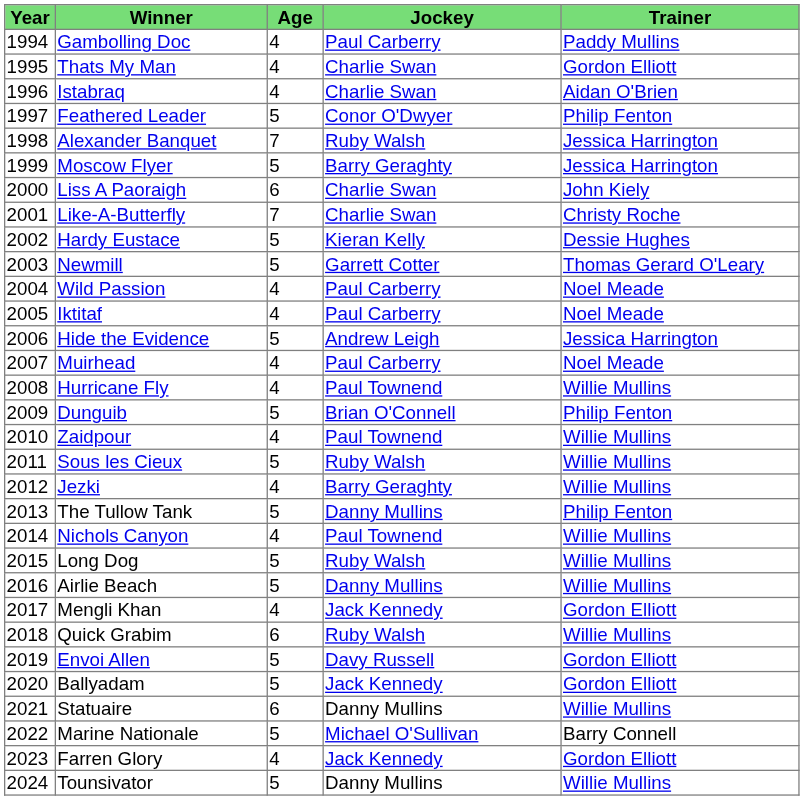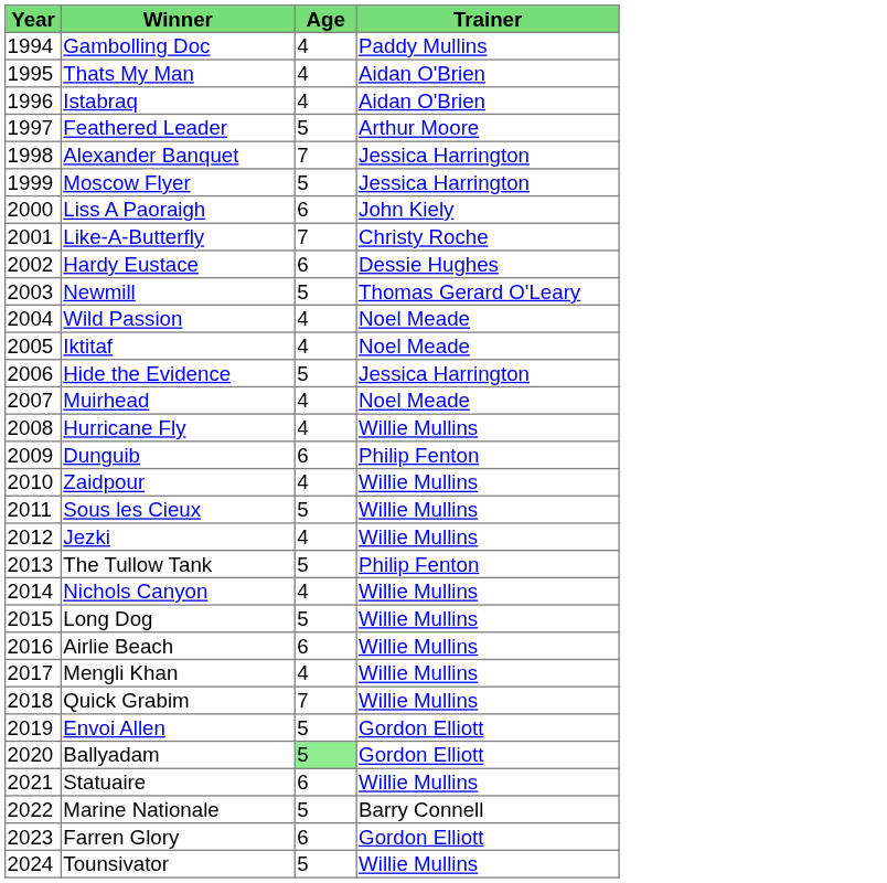- column: Jockey | Paul Carberry | Charlie Swan | Charlie Swan | Conor O'Dwyer | Ruby Walsh | Barry Geraghty | Charlie Swan | Charlie Swan | Kieran Kelly | Garrett Cotter | Paul Carberry | Paul Carberry | Andrew Leigh | Paul Carberry | Paul Townend | Brian O'Connell | Paul Townend | Ruby Walsh | Barry Geraghty | Danny Mullins | Paul Townend | Ruby Walsh | Danny Mullins | Jack Kennedy | Ruby Walsh | Davy Russell | Jack Kennedy | Danny Mullins | Michael O'Sullivan | Jack Kennedy | Danny Mullins
Thats My Man | Trainer: Gordon Elliott -> Aidan O'Brien
Feathered Leader | Trainer: Philip Fenton -> Arthur Moore
Hardy Eustace | Age: 5 -> 6
Dunguib | Age: 5 -> 6
Airlie Beach | Age: 5 -> 6
Mengli Khan | Trainer: Gordon Elliott -> Willie Mullins
Quick Grabim | Age: 6 -> 7
Ballyadam | Age: no background -> lightgreen background
Farren Glory | Age: 4 -> 6
